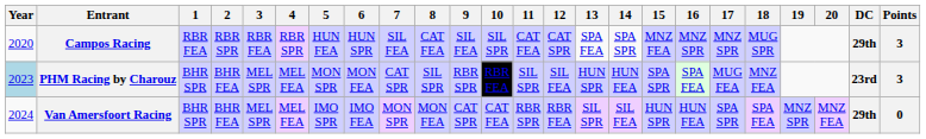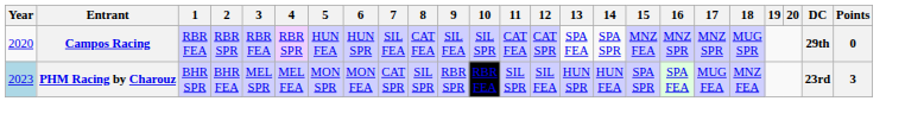Campos Racing | Points: 3 -> 0
- row: 2024 | Van Amersfoort Racing | BHR SPR | BHR FEA | MEL SPR | MEL FEA | IMO SPR | IMO FEA | MON SPR | MON FEA | CAT SPR | CAT FEA | RBR SPR | RBR FEA | SIL SPR | SIL FEA | HUN SPR | HUN FEA | SPA SPR | SPA FEA | MNZ SPR | MNZ FEA | 29th | 0
